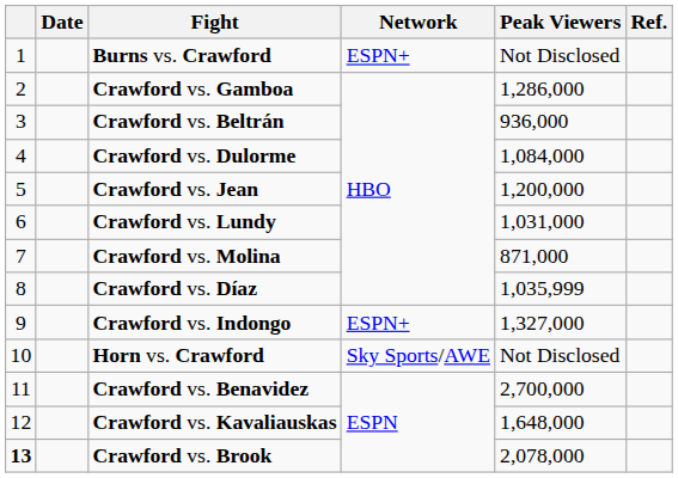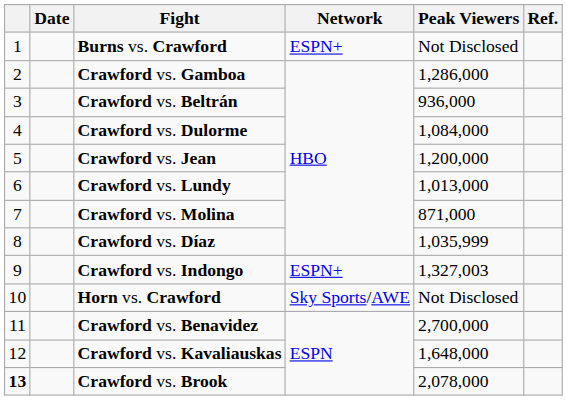Crawford vs. Lundy | Peak Viewers: 1,031,000 -> 1,013,000
Crawford vs. Indongo | Peak Viewers: 1,327,000 -> 1,327,003
